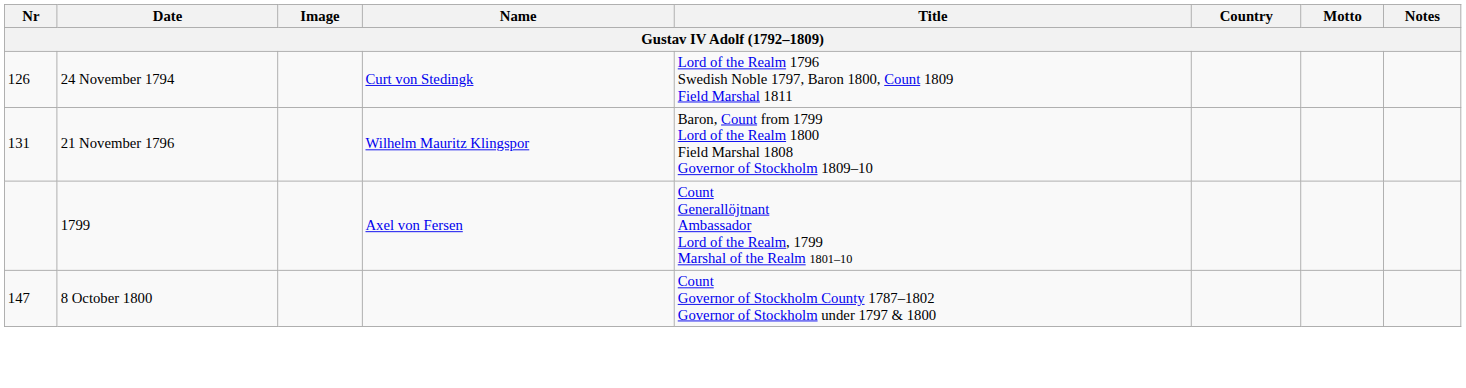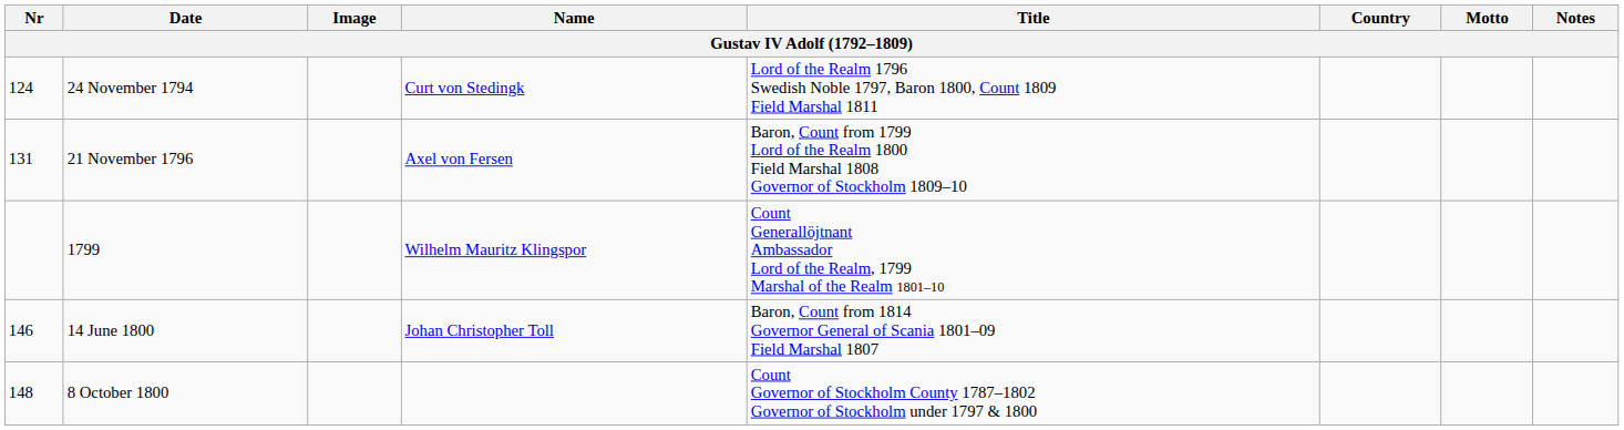24 November 1794 | Nr: 126 -> 124
21 November 1796 | Name: Wilhelm Mauritz Klingspor -> Axel von Fersen
1799 | Name: Axel von Fersen -> Wilhelm Mauritz Klingspor
+ row: 146 | 14 June 1800 | Johan Christopher Toll | Baron, Count from 1814 Governor General of Scania 1801–09 Field Marshal 1807
8 October 1800 | Nr: 147 -> 148
